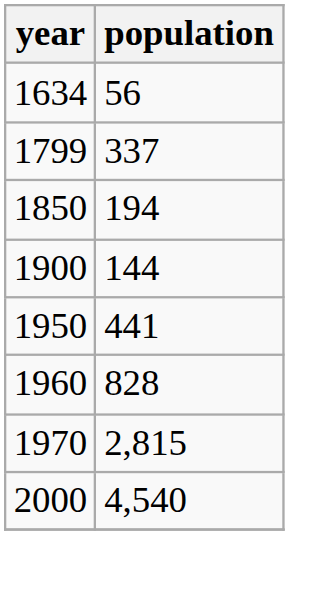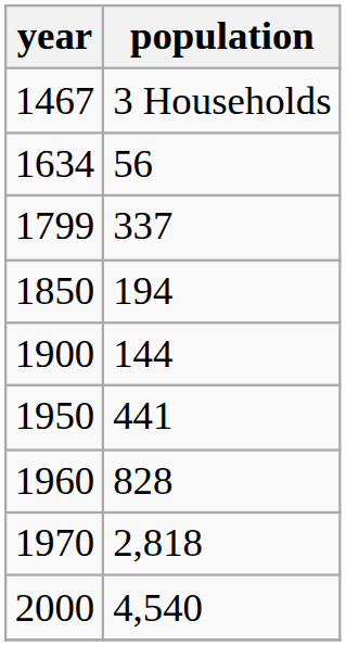+ row: 1467 | 3 Households
1970 | population: 2,815 -> 2,818
